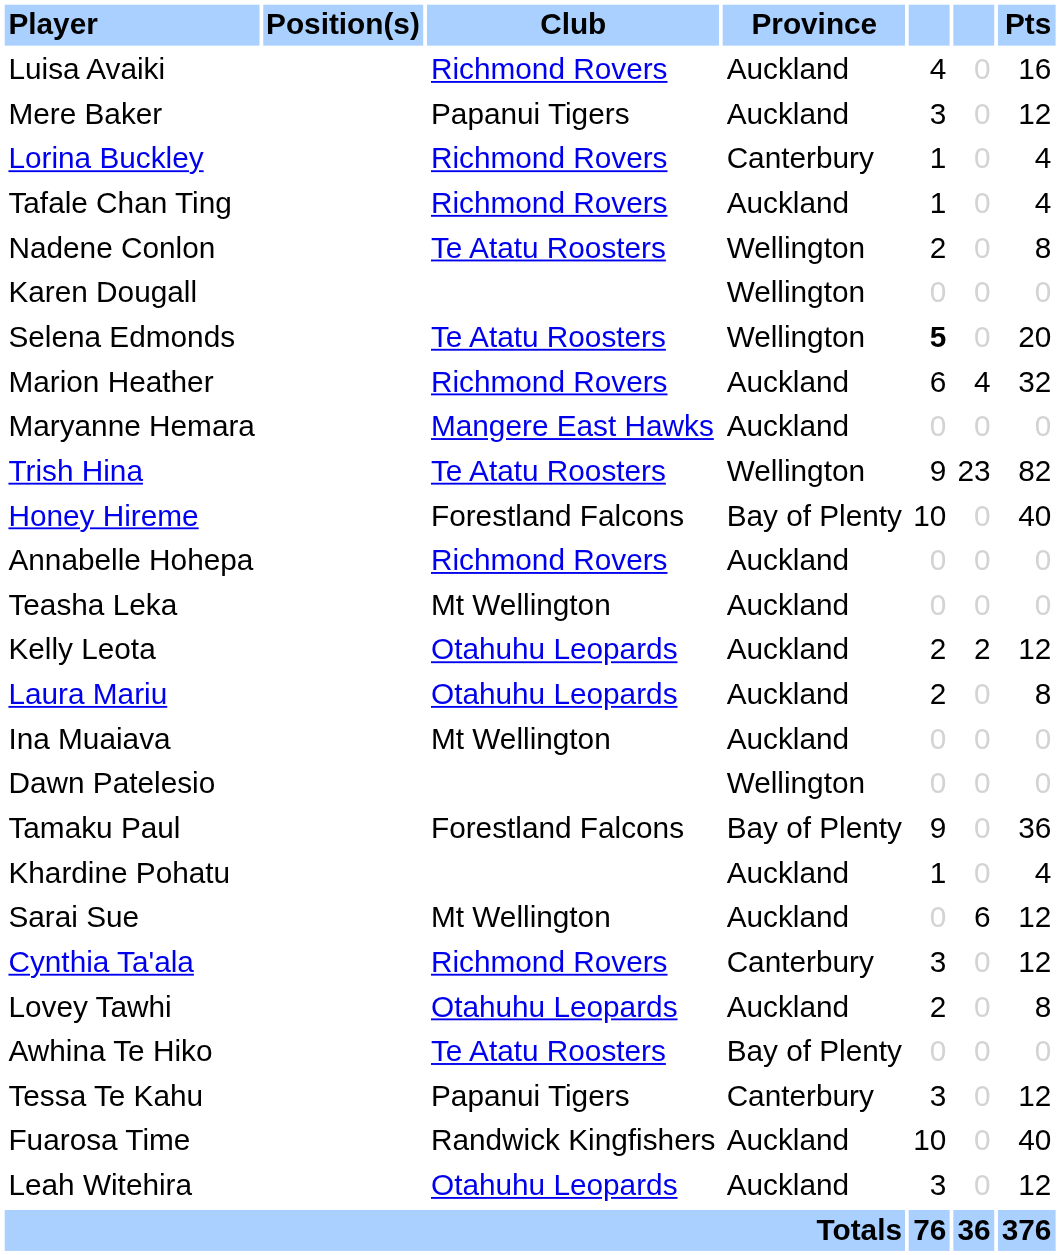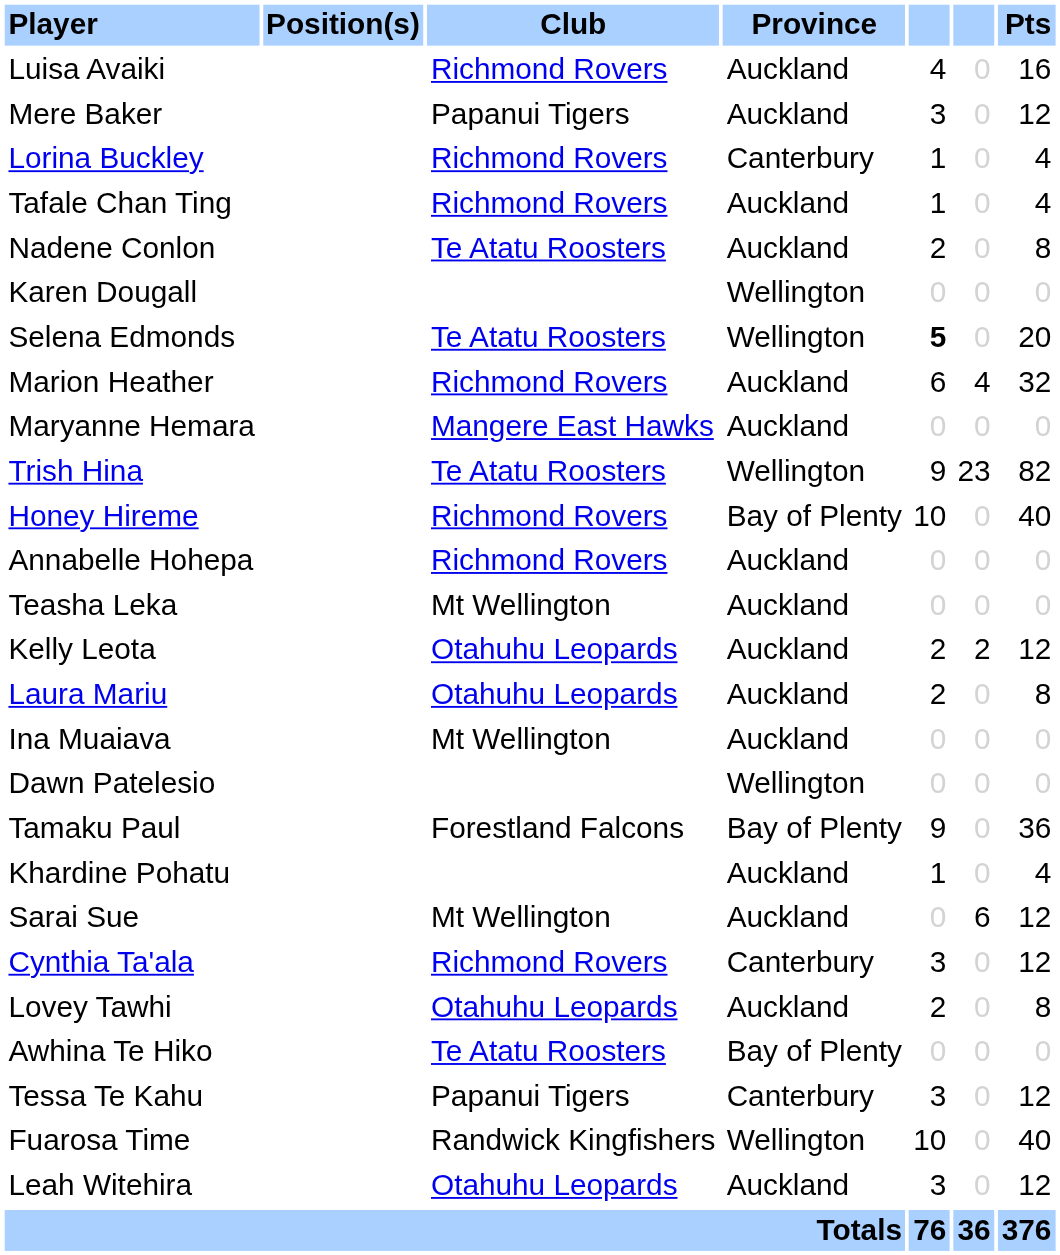Nadene Conlon | Province: Wellington -> Auckland
Honey Hireme | Club: Forestland Falcons -> Richmond Rovers
Fuarosa Time | Province: Auckland -> Wellington
